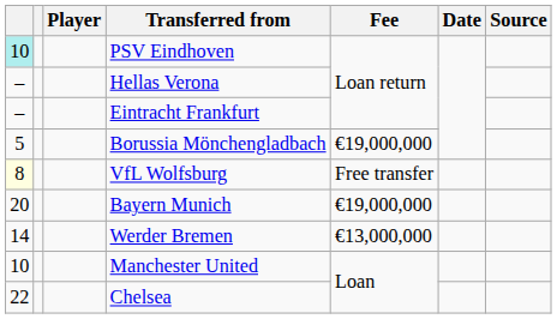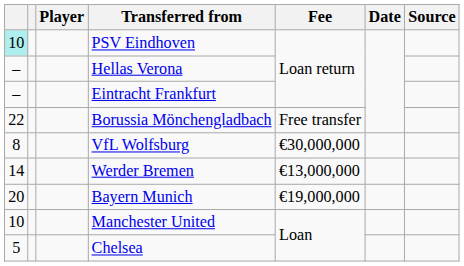Borussia Mönchengladbach | column 1: 5 -> 22
Borussia Mönchengladbach | Fee: €19,000,000 -> Free transfer
VfL Wolfsburg | column 1: lightyellow background -> no background
VfL Wolfsburg | Fee: Free transfer -> €30,000,000
rows swapped: Bayern Munich <-> Werder Bremen
Chelsea | column 1: 22 -> 5
